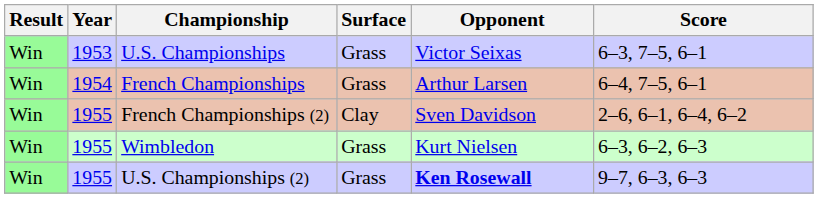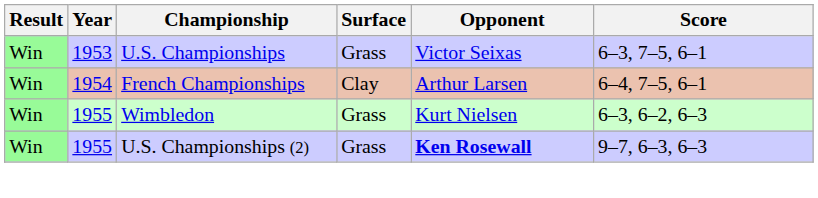French Championships | Surface: Grass -> Clay
- row: Win | 1955 | French Championships (2) | Clay | Sven Davidson | 2–6, 6–1, 6–4, 6–2
